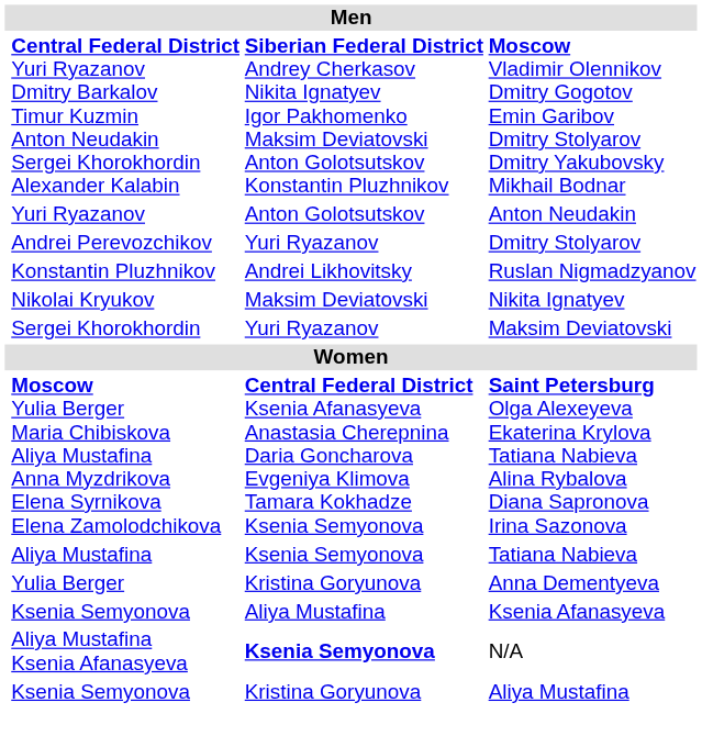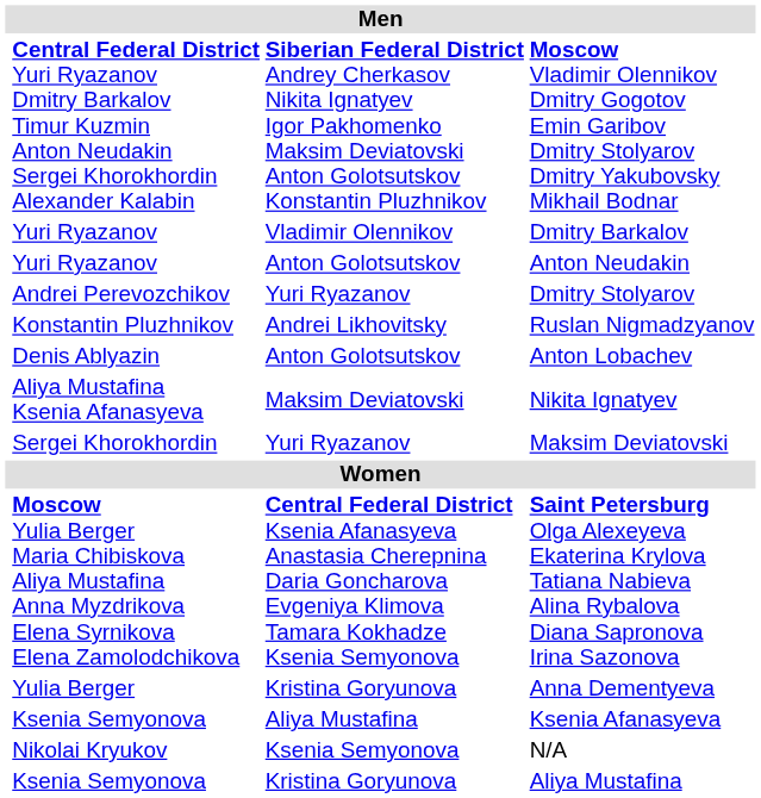+ row: Yuri Ryazanov | Vladimir Olennikov | Dmitry Barkalov
+ row: Denis Ablyazin | Anton Golotsutskov | Anton Lobachev
Nikita Ignatyev | column 2: Nikolai Kryukov -> Aliya Mustafina Ksenia Afanasyeva
- row: Aliya Mustafina | Ksenia Semyonova | Tatiana Nabieva
N/A | column 2: Aliya Mustafina Ksenia Afanasyeva -> Nikolai Kryukov
N/A | column 3: bold -> normal
